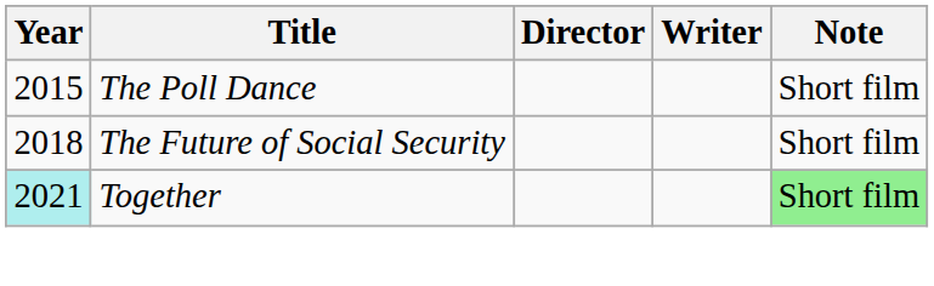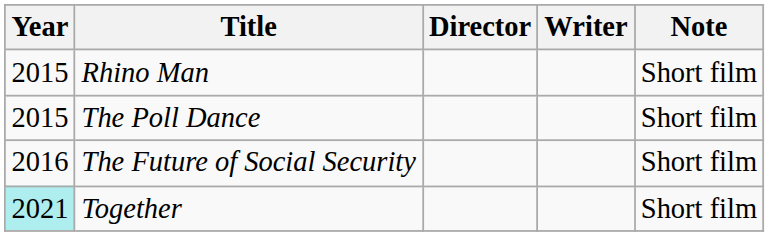+ row: 2015 | Rhino Man | Short film
The Future of Social Security | Year: 2018 -> 2016
Together | Note: lightgreen background -> no background
